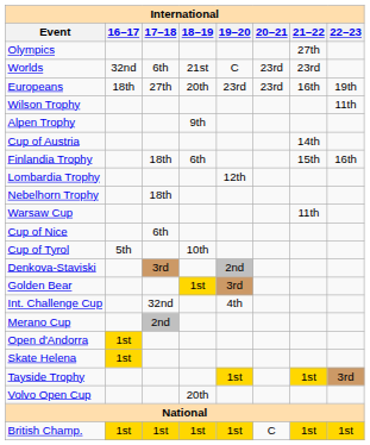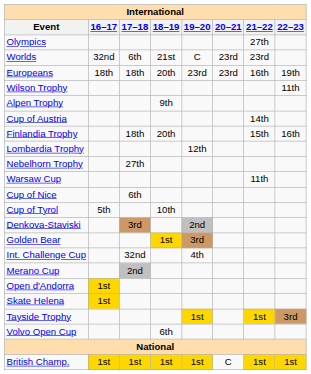Europeans | 17–18: 27th -> 18th
Finlandia Trophy | 18–19: 6th -> 20th
Nebelhorn Trophy | 17–18: 18th -> 27th
Volvo Open Cup | 18–19: 20th -> 6th
